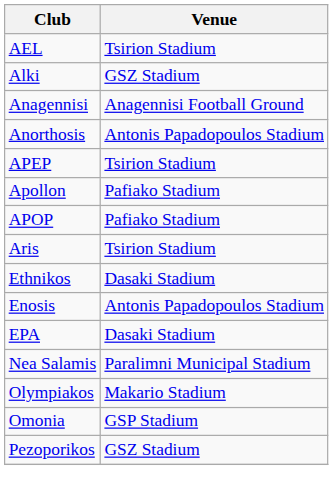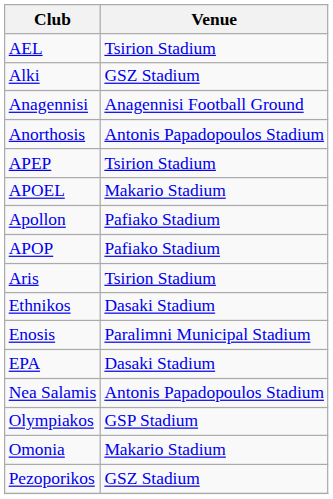+ row: APOEL | Makario Stadium
Enosis | Venue: Antonis Papadopoulos Stadium -> Paralimni Municipal Stadium
Nea Salamis | Venue: Paralimni Municipal Stadium -> Antonis Papadopoulos Stadium
Olympiakos | Venue: Makario Stadium -> GSP Stadium
Omonia | Venue: GSP Stadium -> Makario Stadium
